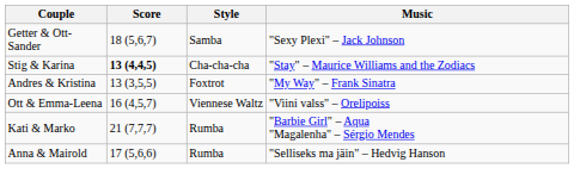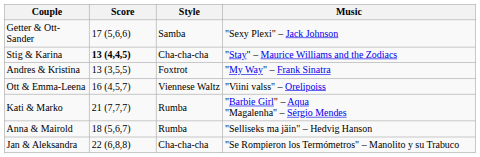Getter & Ott-Sander | Score: 18 (5,6,7) -> 17 (5,6,6)
Anna & Mairold | Score: 17 (5,6,6) -> 18 (5,6,7)
+ row: Jan & Aleksandra | 22 (6,8,8) | Cha-cha-cha | "Se Rompieron los Termómetros" – Manolito y su Trabuco
